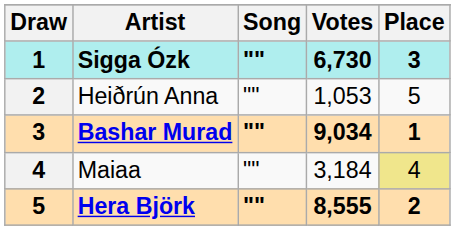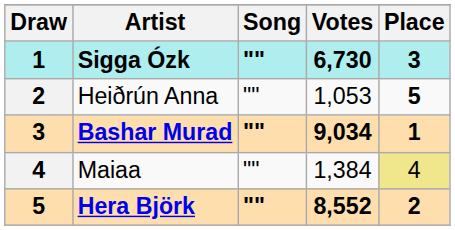Heiðrún Anna | Place: normal -> bold
Maiaa | Votes: 3,184 -> 1,384
Hera Björk | Votes: 8,555 -> 8,552
